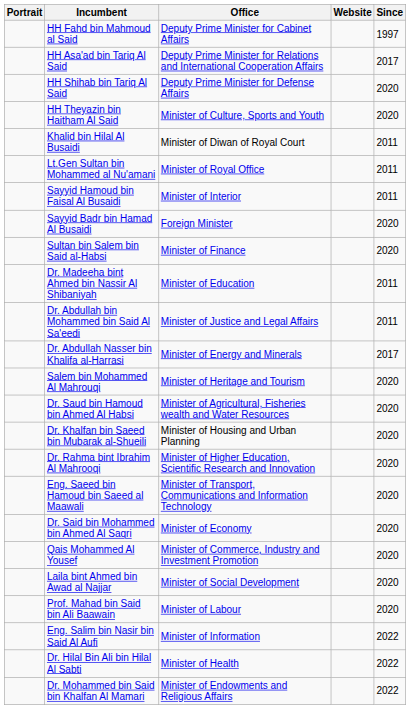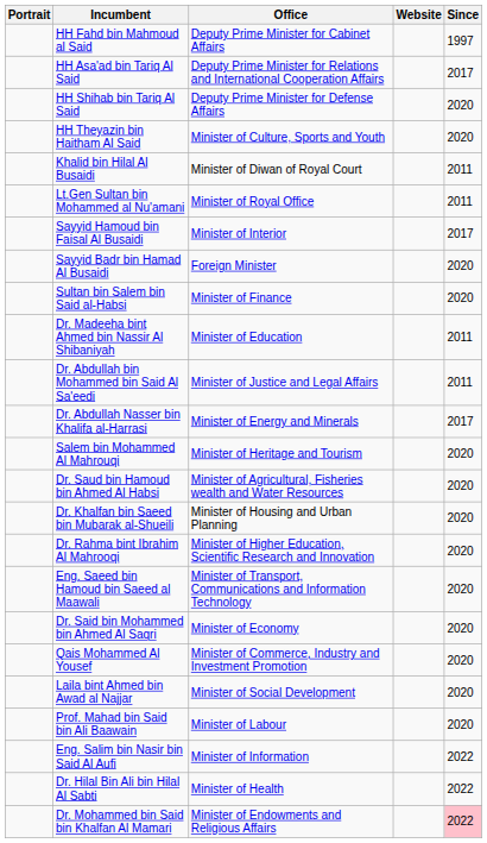Sayyid Hamoud bin Faisal Al Busaidi | Since: 2011 -> 2017
Dr. Mohammed bin Said bin Khalfan Al Mamari | Since: no background -> pink background
